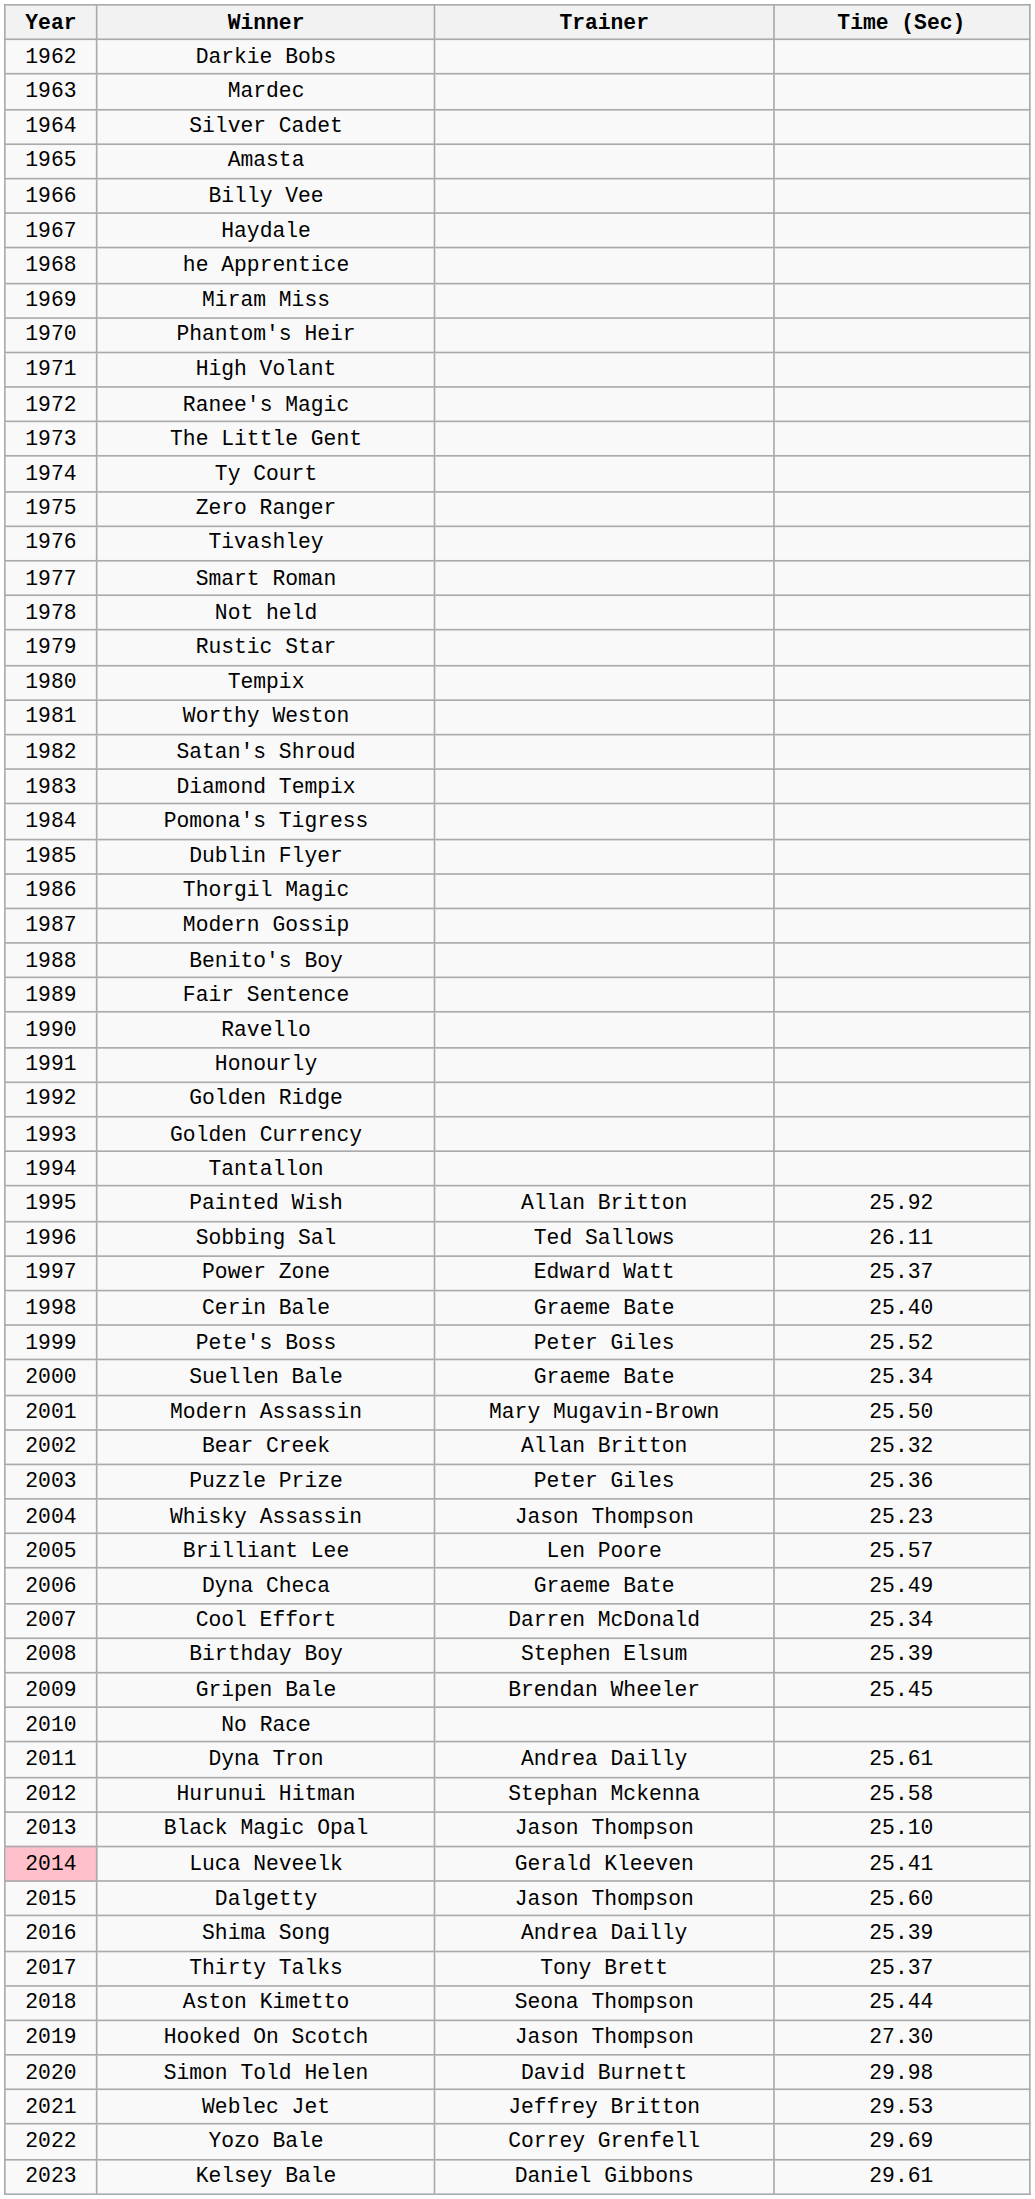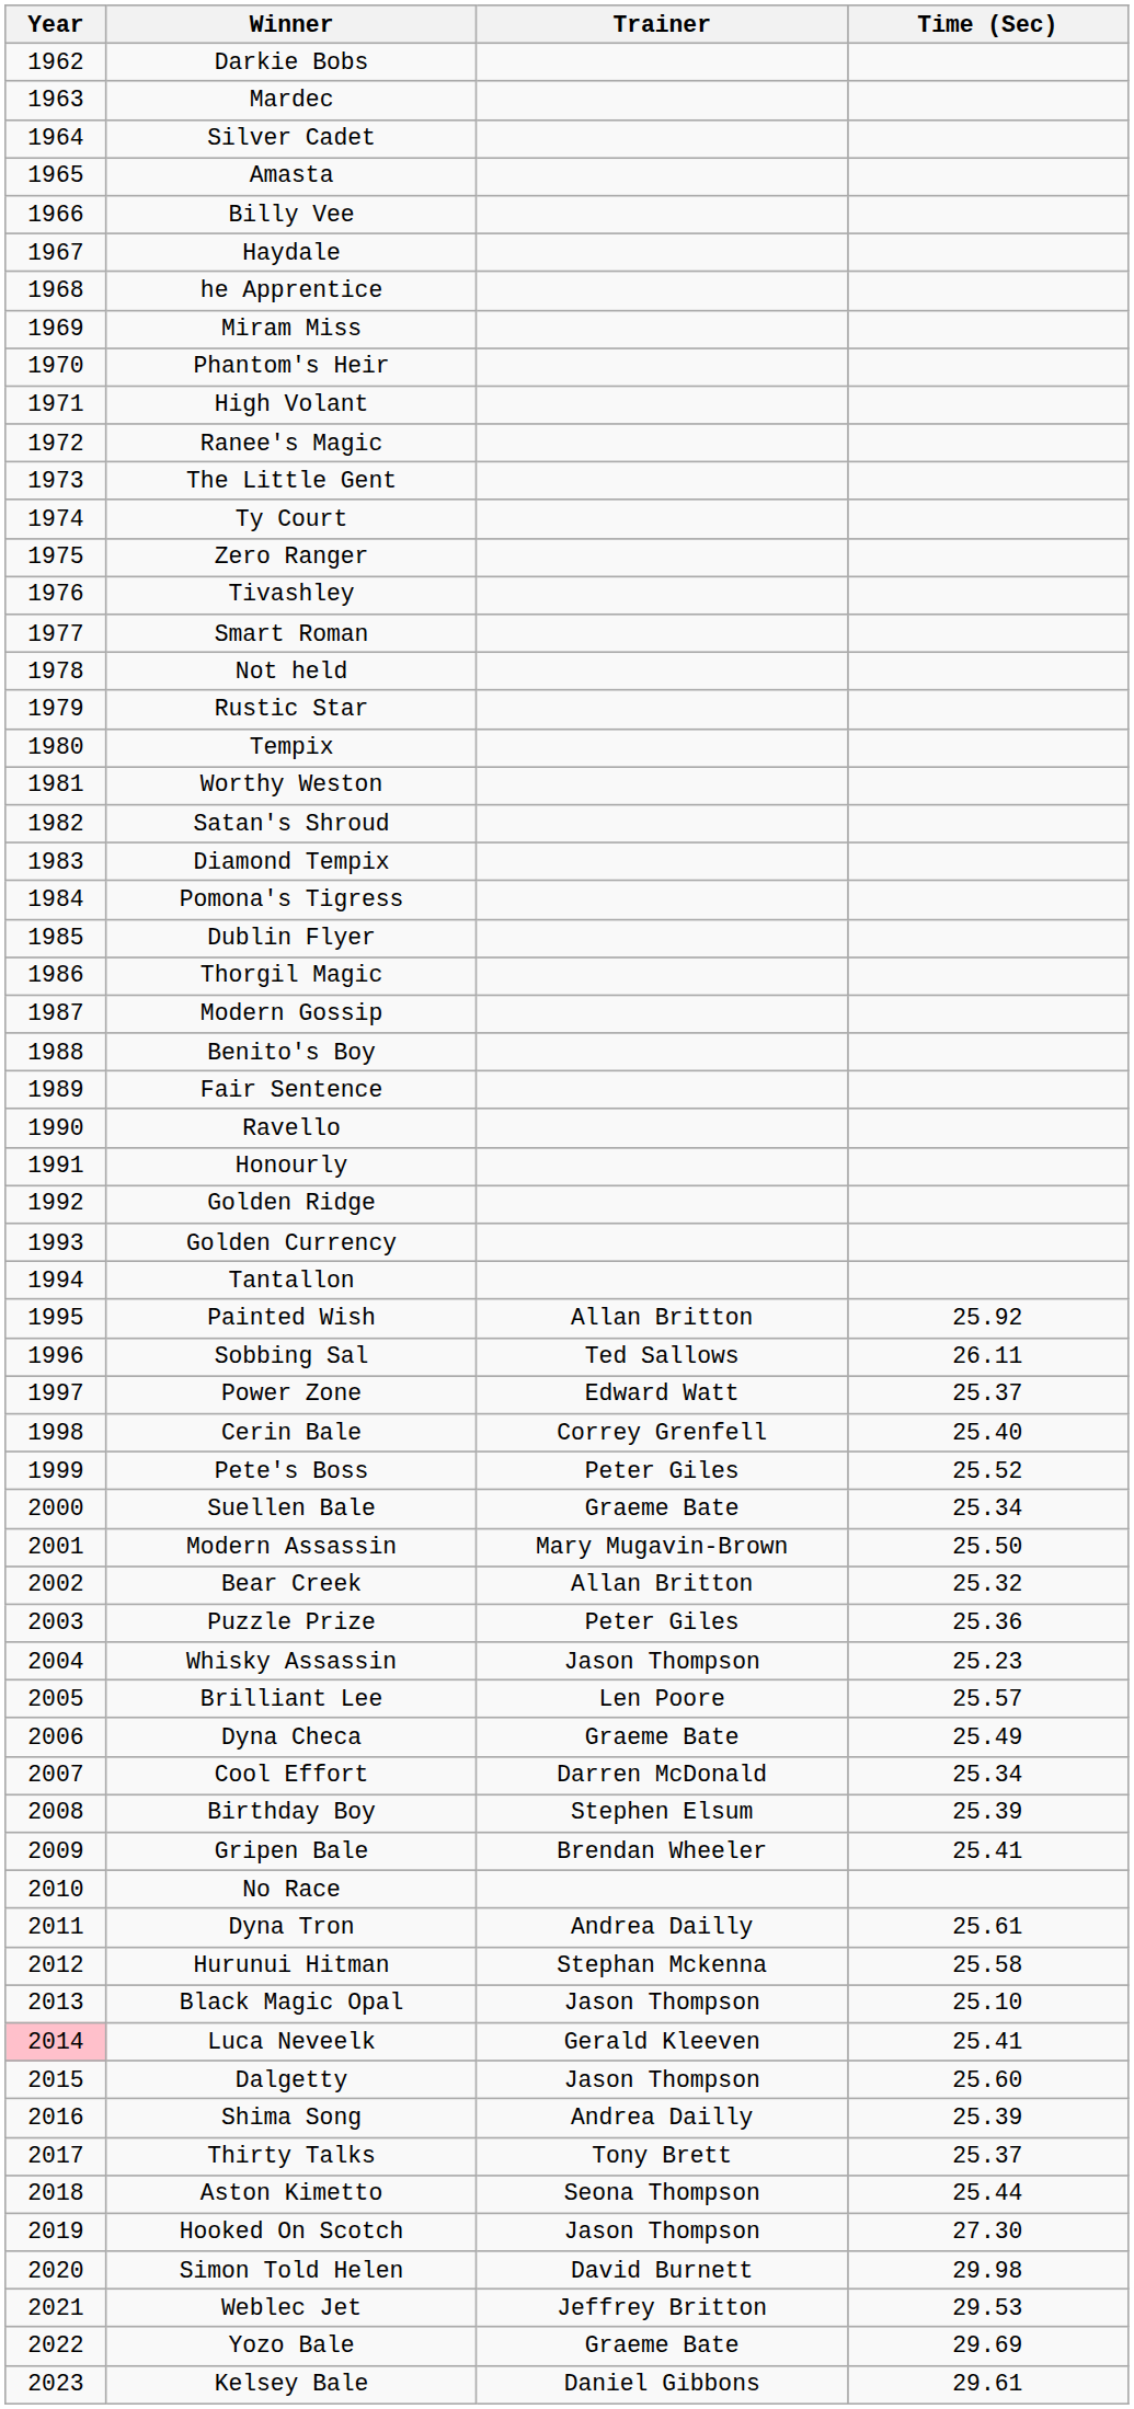Cerin Bale | Trainer: Graeme Bate -> Correy Grenfell
Gripen Bale | Time (Sec): 25.45 -> 25.41
Yozo Bale | Trainer: Correy Grenfell -> Graeme Bate
